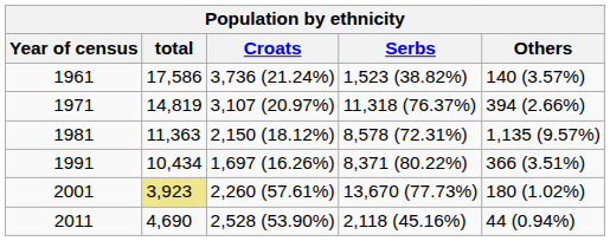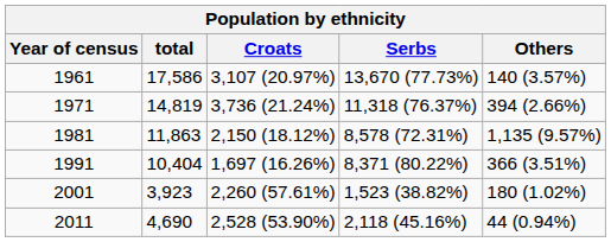1961 | Croats: 3,736 (21.24%) -> 3,107 (20.97%)
1961 | Serbs: 1,523 (38.82%) -> 13,670 (77.73%)
1971 | Croats: 3,107 (20.97%) -> 3,736 (21.24%)
1981 | total: 11,363 -> 11,863
1991 | total: 10,434 -> 10,404
2001 | total: khaki background -> no background
2001 | Serbs: 13,670 (77.73%) -> 1,523 (38.82%)
